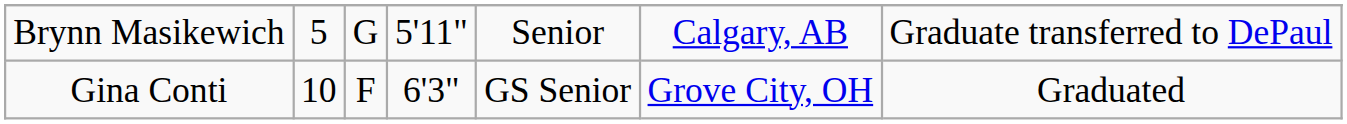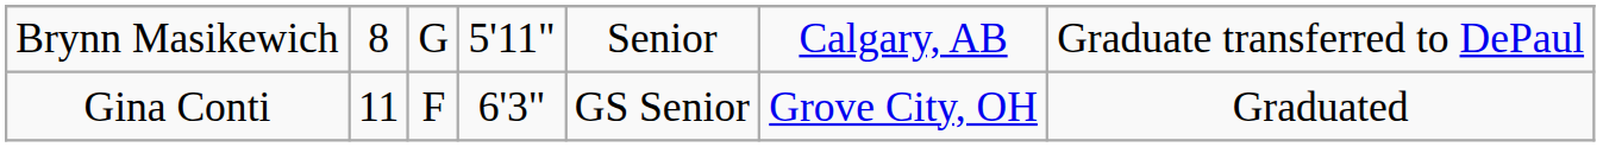Brynn Masikewich | column 2: 5 -> 8
Gina Conti | column 2: 10 -> 11
